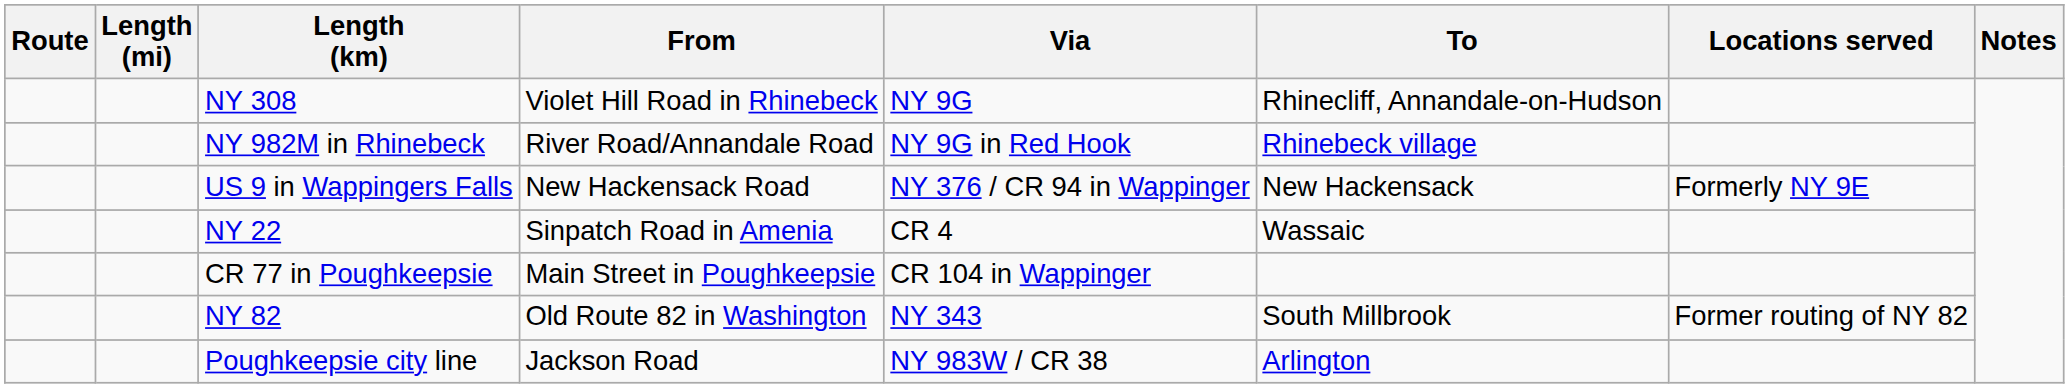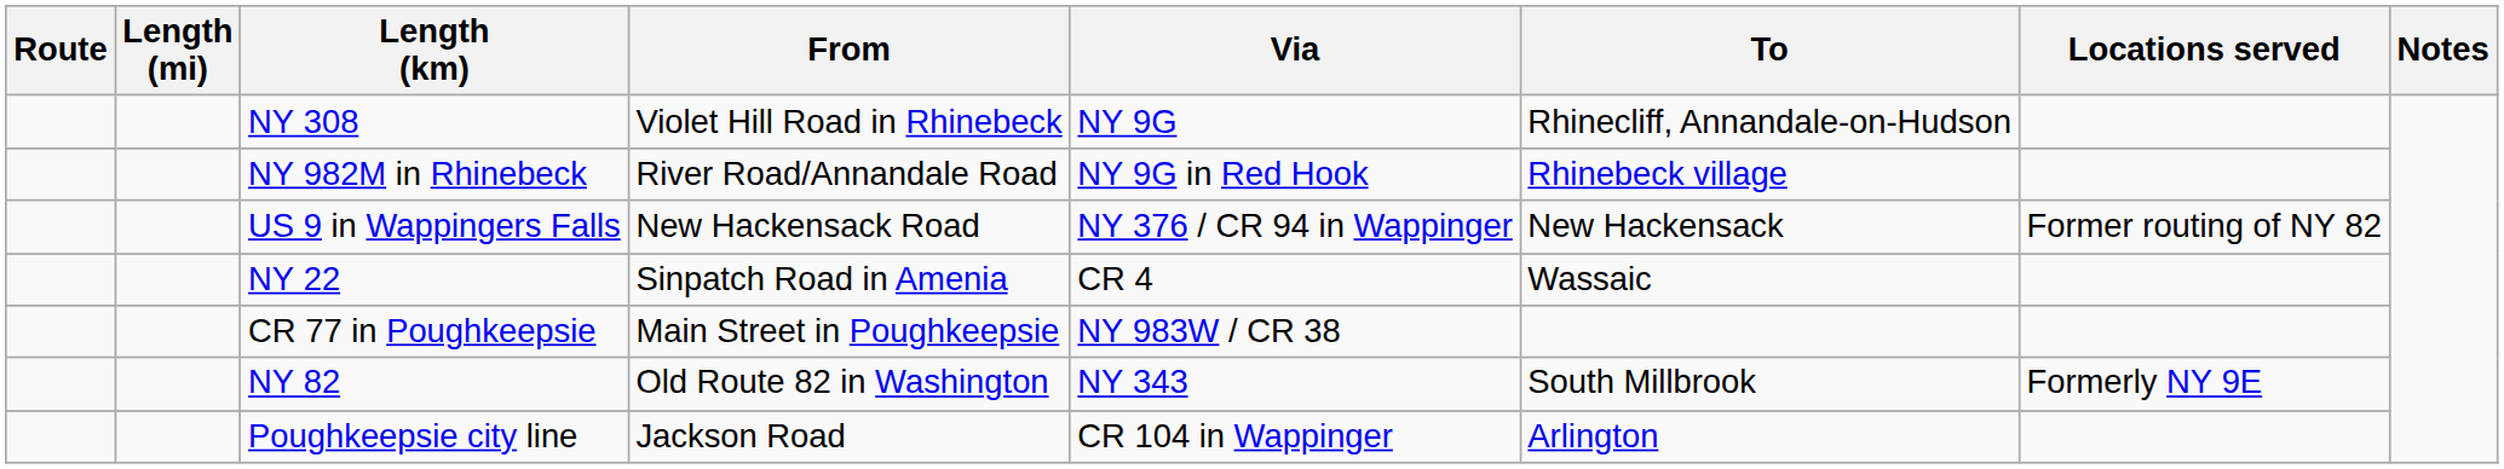US 9 in Wappingers Falls | Locations served: Formerly NY 9E -> Former routing of NY 82
CR 77 in Poughkeepsie | Via: CR 104 in Wappinger -> NY 983W / CR 38
NY 82 | Locations served: Former routing of NY 82 -> Formerly NY 9E
Poughkeepsie city line | Via: NY 983W / CR 38 -> CR 104 in Wappinger
